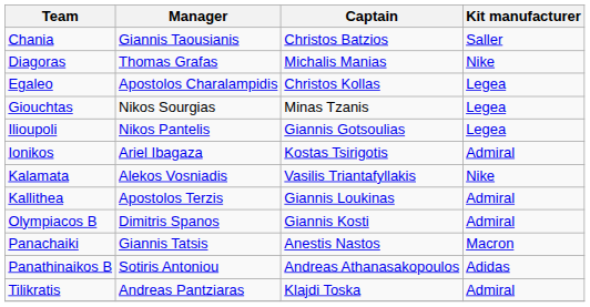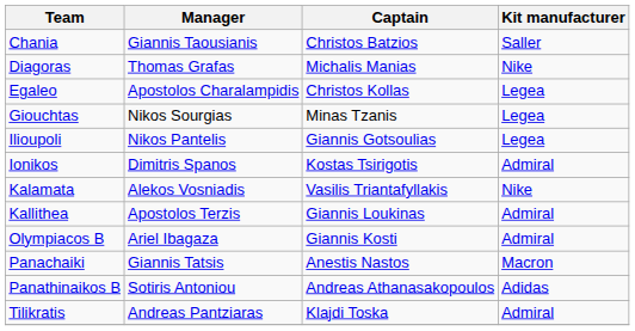Ionikos | Manager: Ariel Ibagaza -> Dimitris Spanos
Olympiacos B | Manager: Dimitris Spanos -> Ariel Ibagaza
